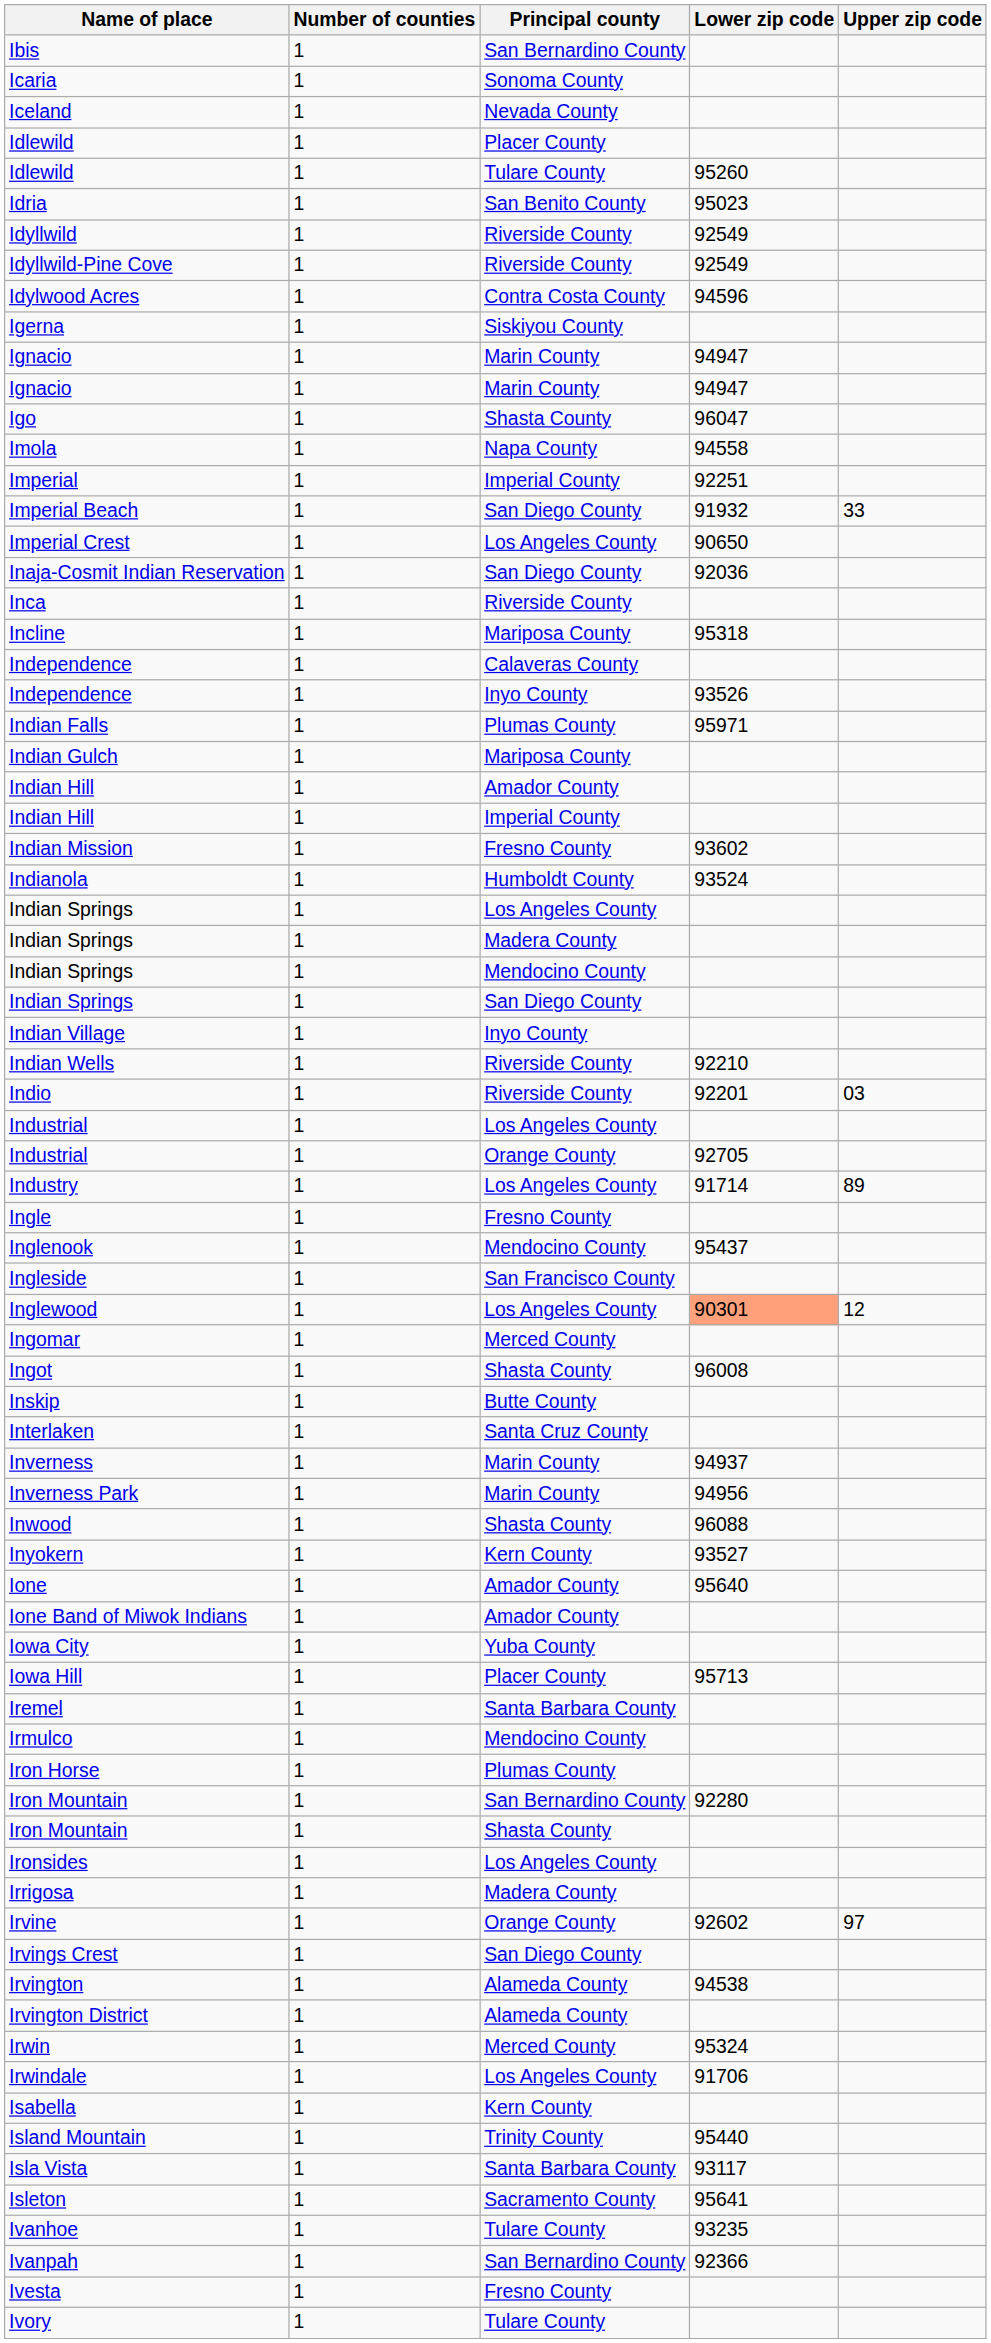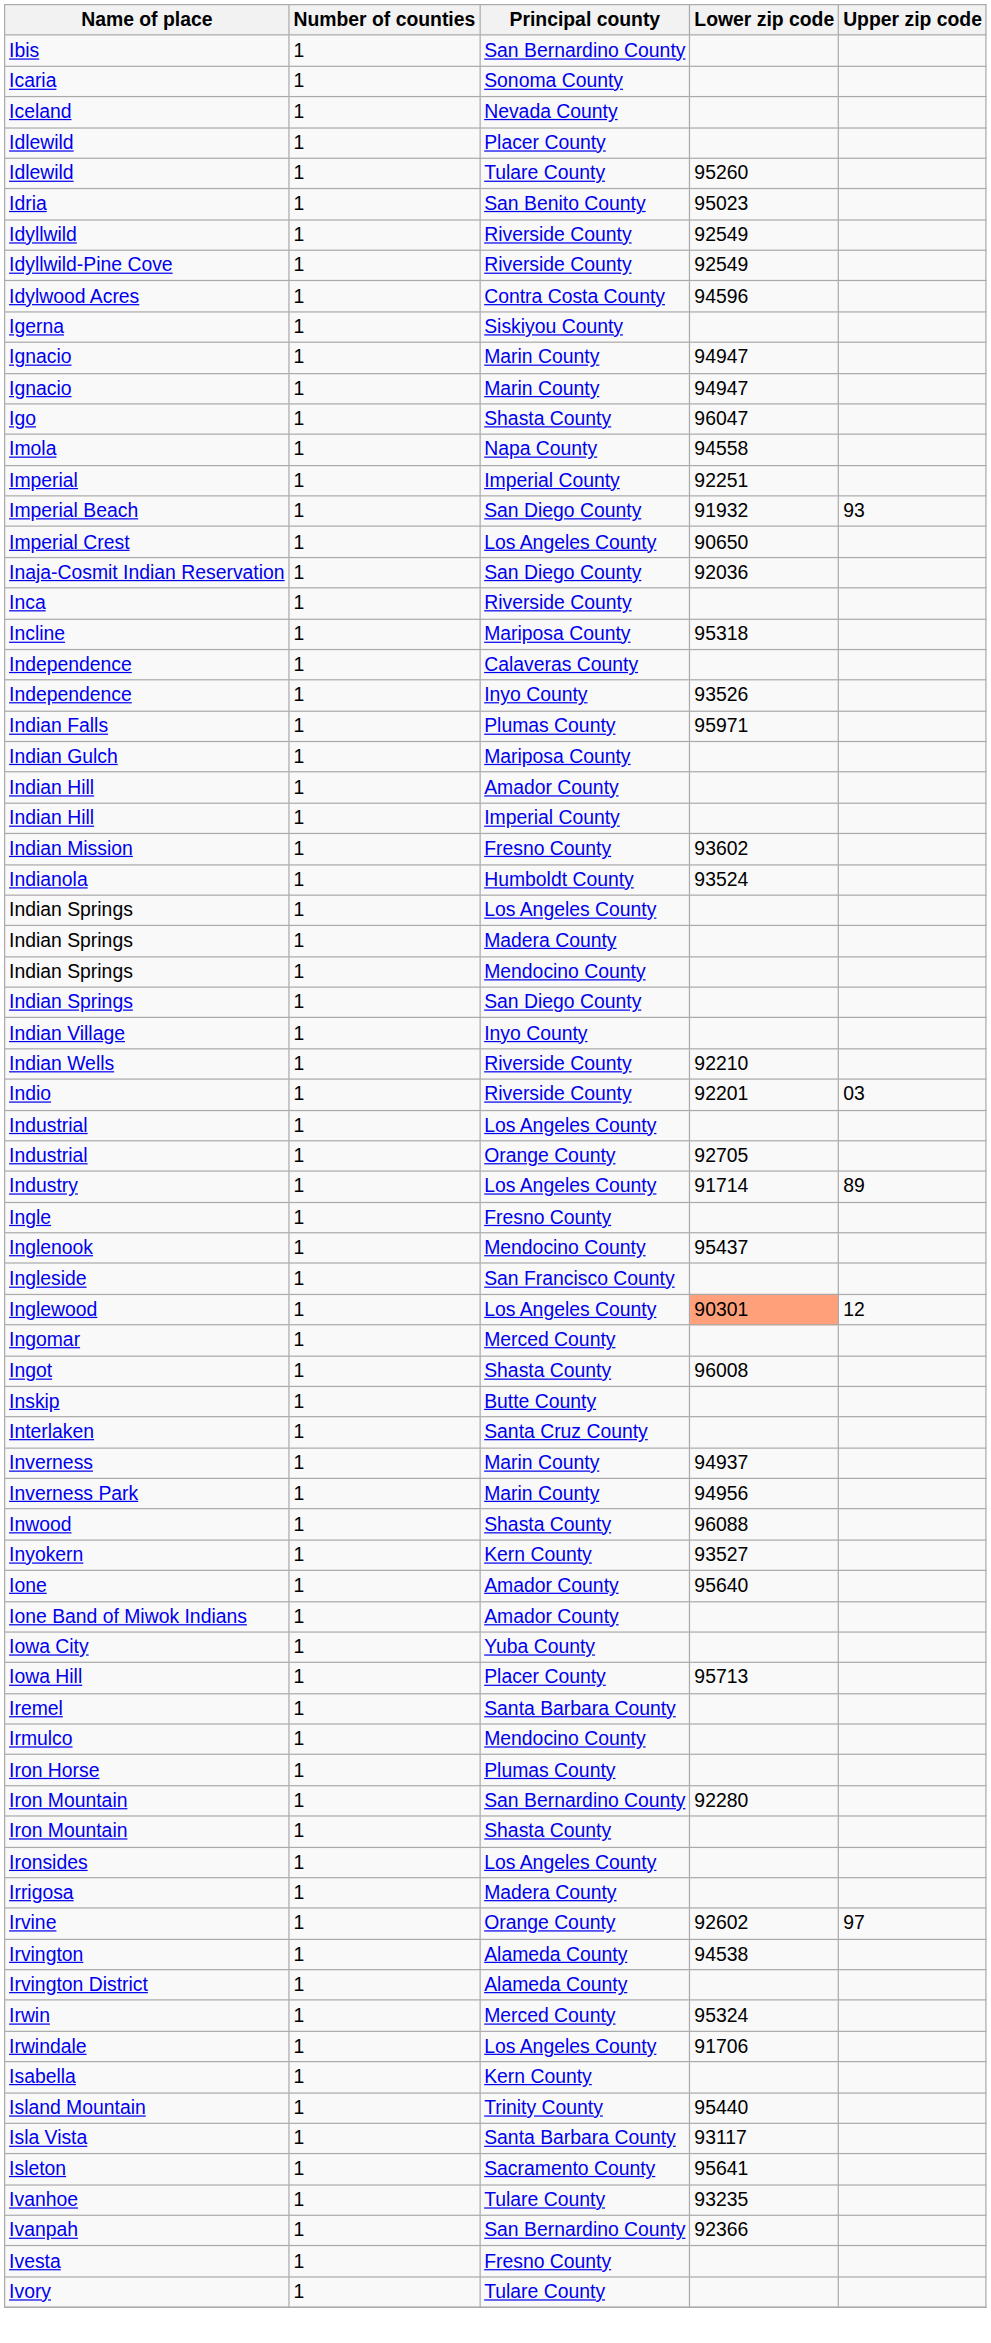Imperial Beach | Upper zip code: 33 -> 93
- row: Irvings Crest | 1 | San Diego County
